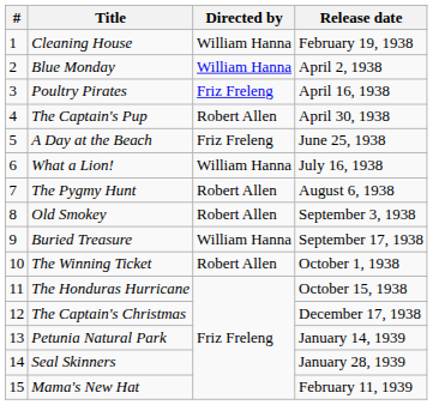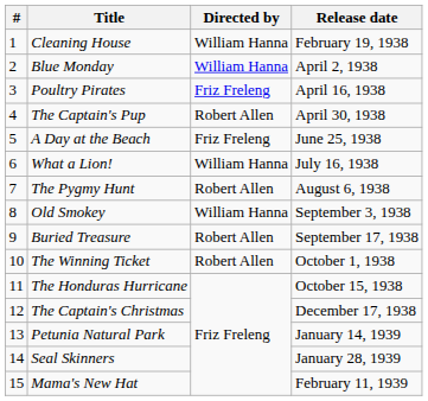Old Smokey | Directed by: Robert Allen -> William Hanna
Buried Treasure | Directed by: William Hanna -> Robert Allen
